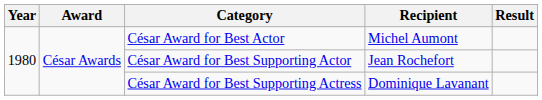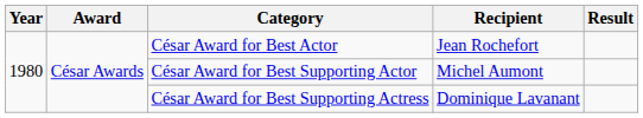César Award for Best Actor | Recipient: Michel Aumont -> Jean Rochefort
César Award for Best Supporting Actor | Recipient: Jean Rochefort -> Michel Aumont
